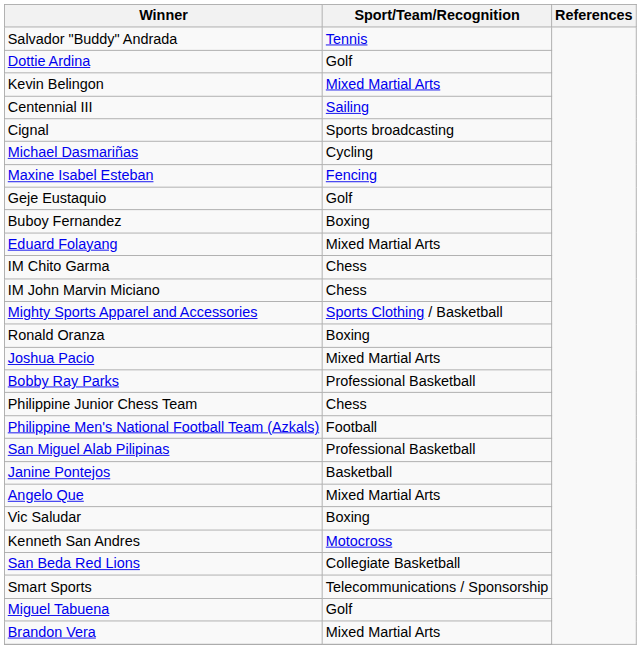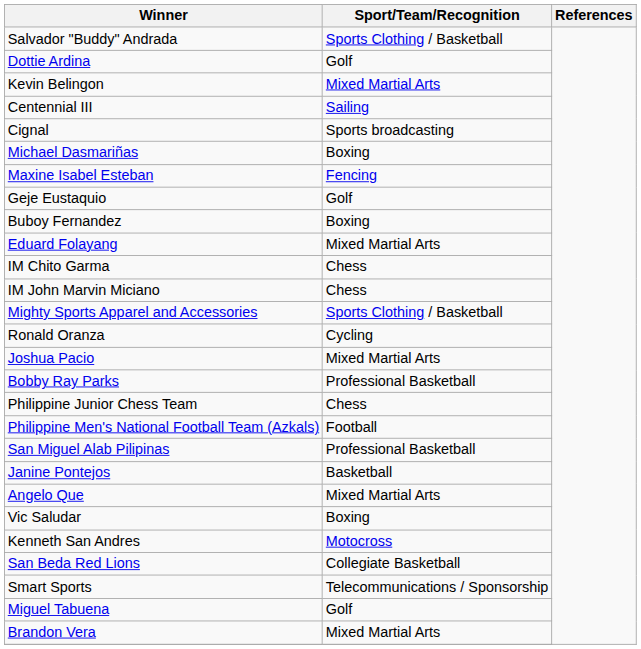Salvador "Buddy" Andrada | Sport/Team/Recognition: Tennis -> Sports Clothing / Basketball
Michael Dasmariñas | Sport/Team/Recognition: Cycling -> Boxing
Ronald Oranza | Sport/Team/Recognition: Boxing -> Cycling
